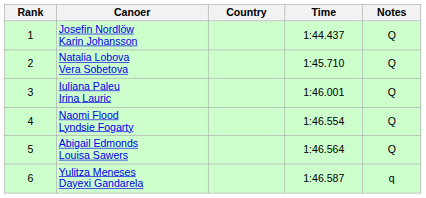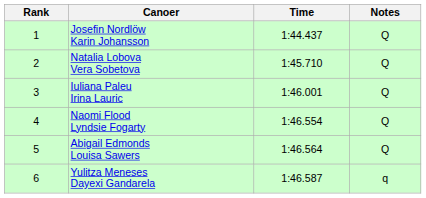- column: Country
